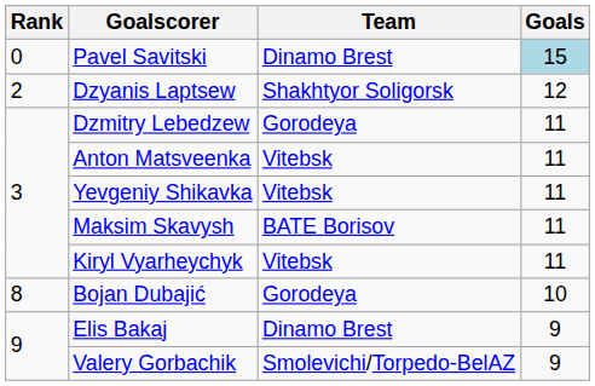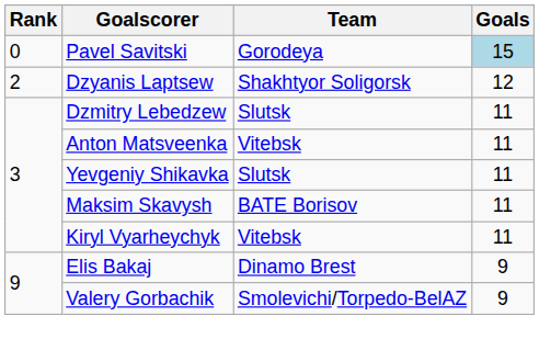Pavel Savitski | Team: Dinamo Brest -> Gorodeya
Dzmitry Lebedzew | Team: Gorodeya -> Slutsk
Yevgeniy Shikavka | Team: Vitebsk -> Slutsk
- row: 8 | Bojan Dubajić | Gorodeya | 10
